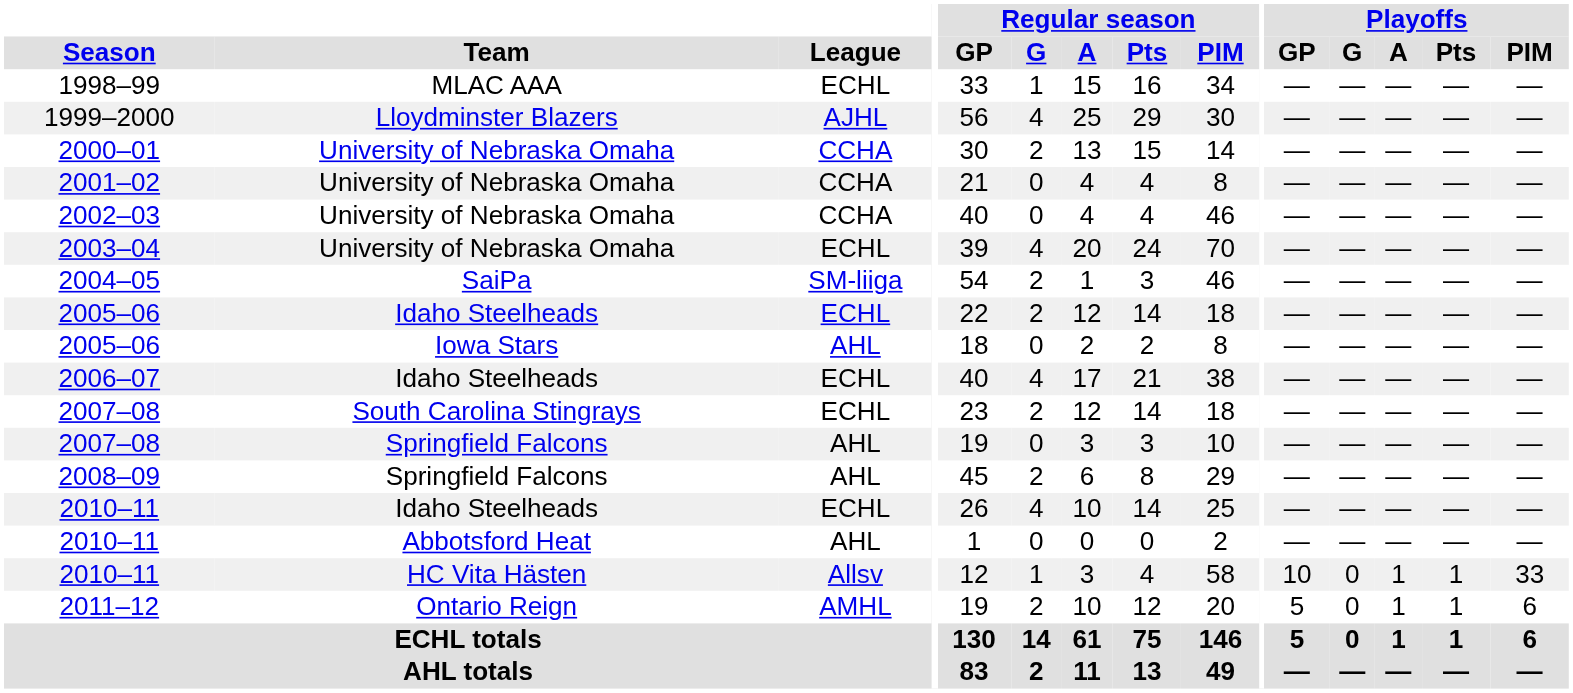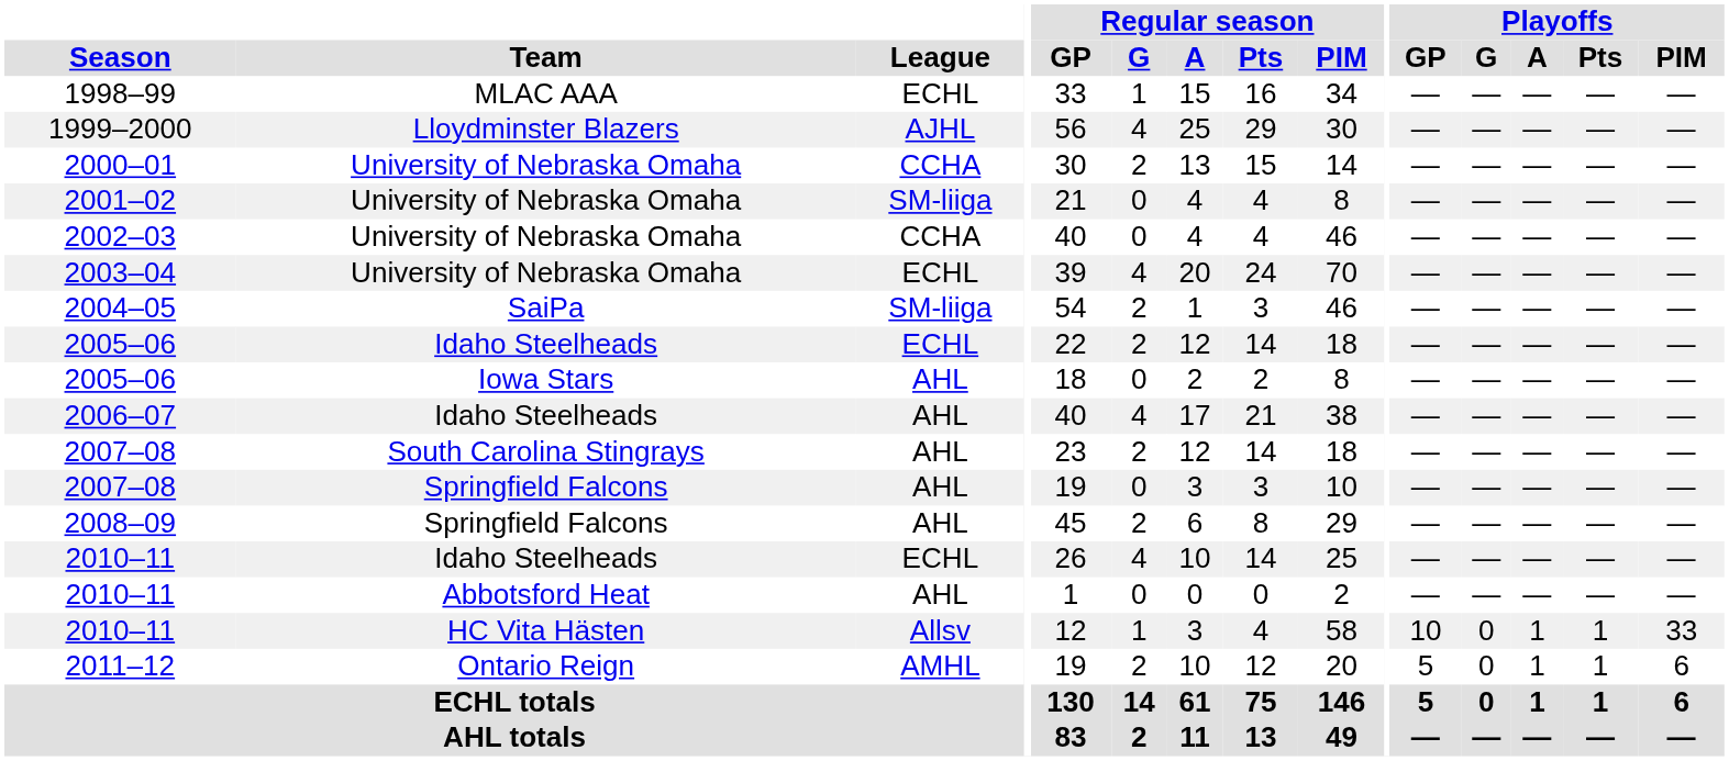2001–02 | League: CCHA -> SM-liiga
2006–07 | League: ECHL -> AHL
2007–08 / South Carolina Stingrays | League: ECHL -> AHL
